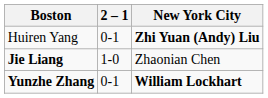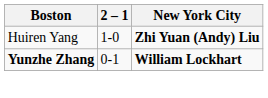Huiren Yang | 2 – 1: 0-1 -> 1-0
- row: Jie Liang | 1-0 | Zhaonian Chen
